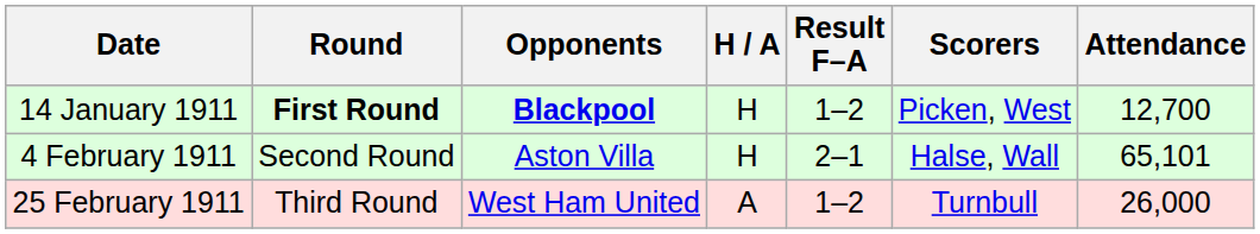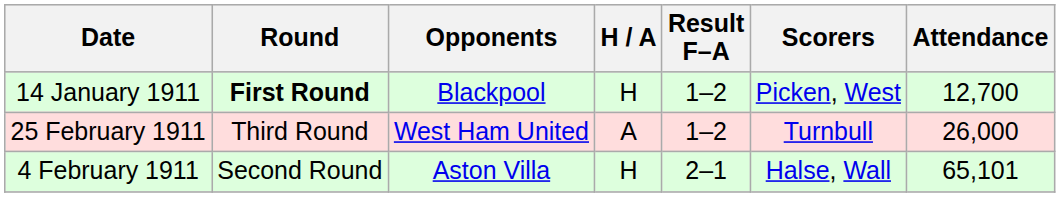14 January 1911 | Opponents: bold -> normal
rows swapped: 4 February 1911 <-> 25 February 1911
